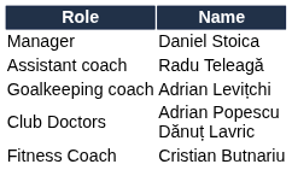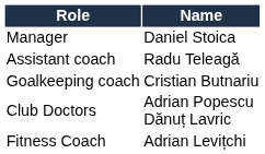Goalkeeping coach | Name: Adrian Levițchi -> Cristian Butnariu
Fitness Coach | Name: Cristian Butnariu -> Adrian Levițchi
